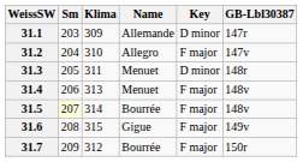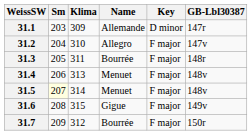31.3 | Name: Menuet -> Bourrée
31.3 | Key: D minor -> F major
31.5 | Name: Bourrée -> Menuet
